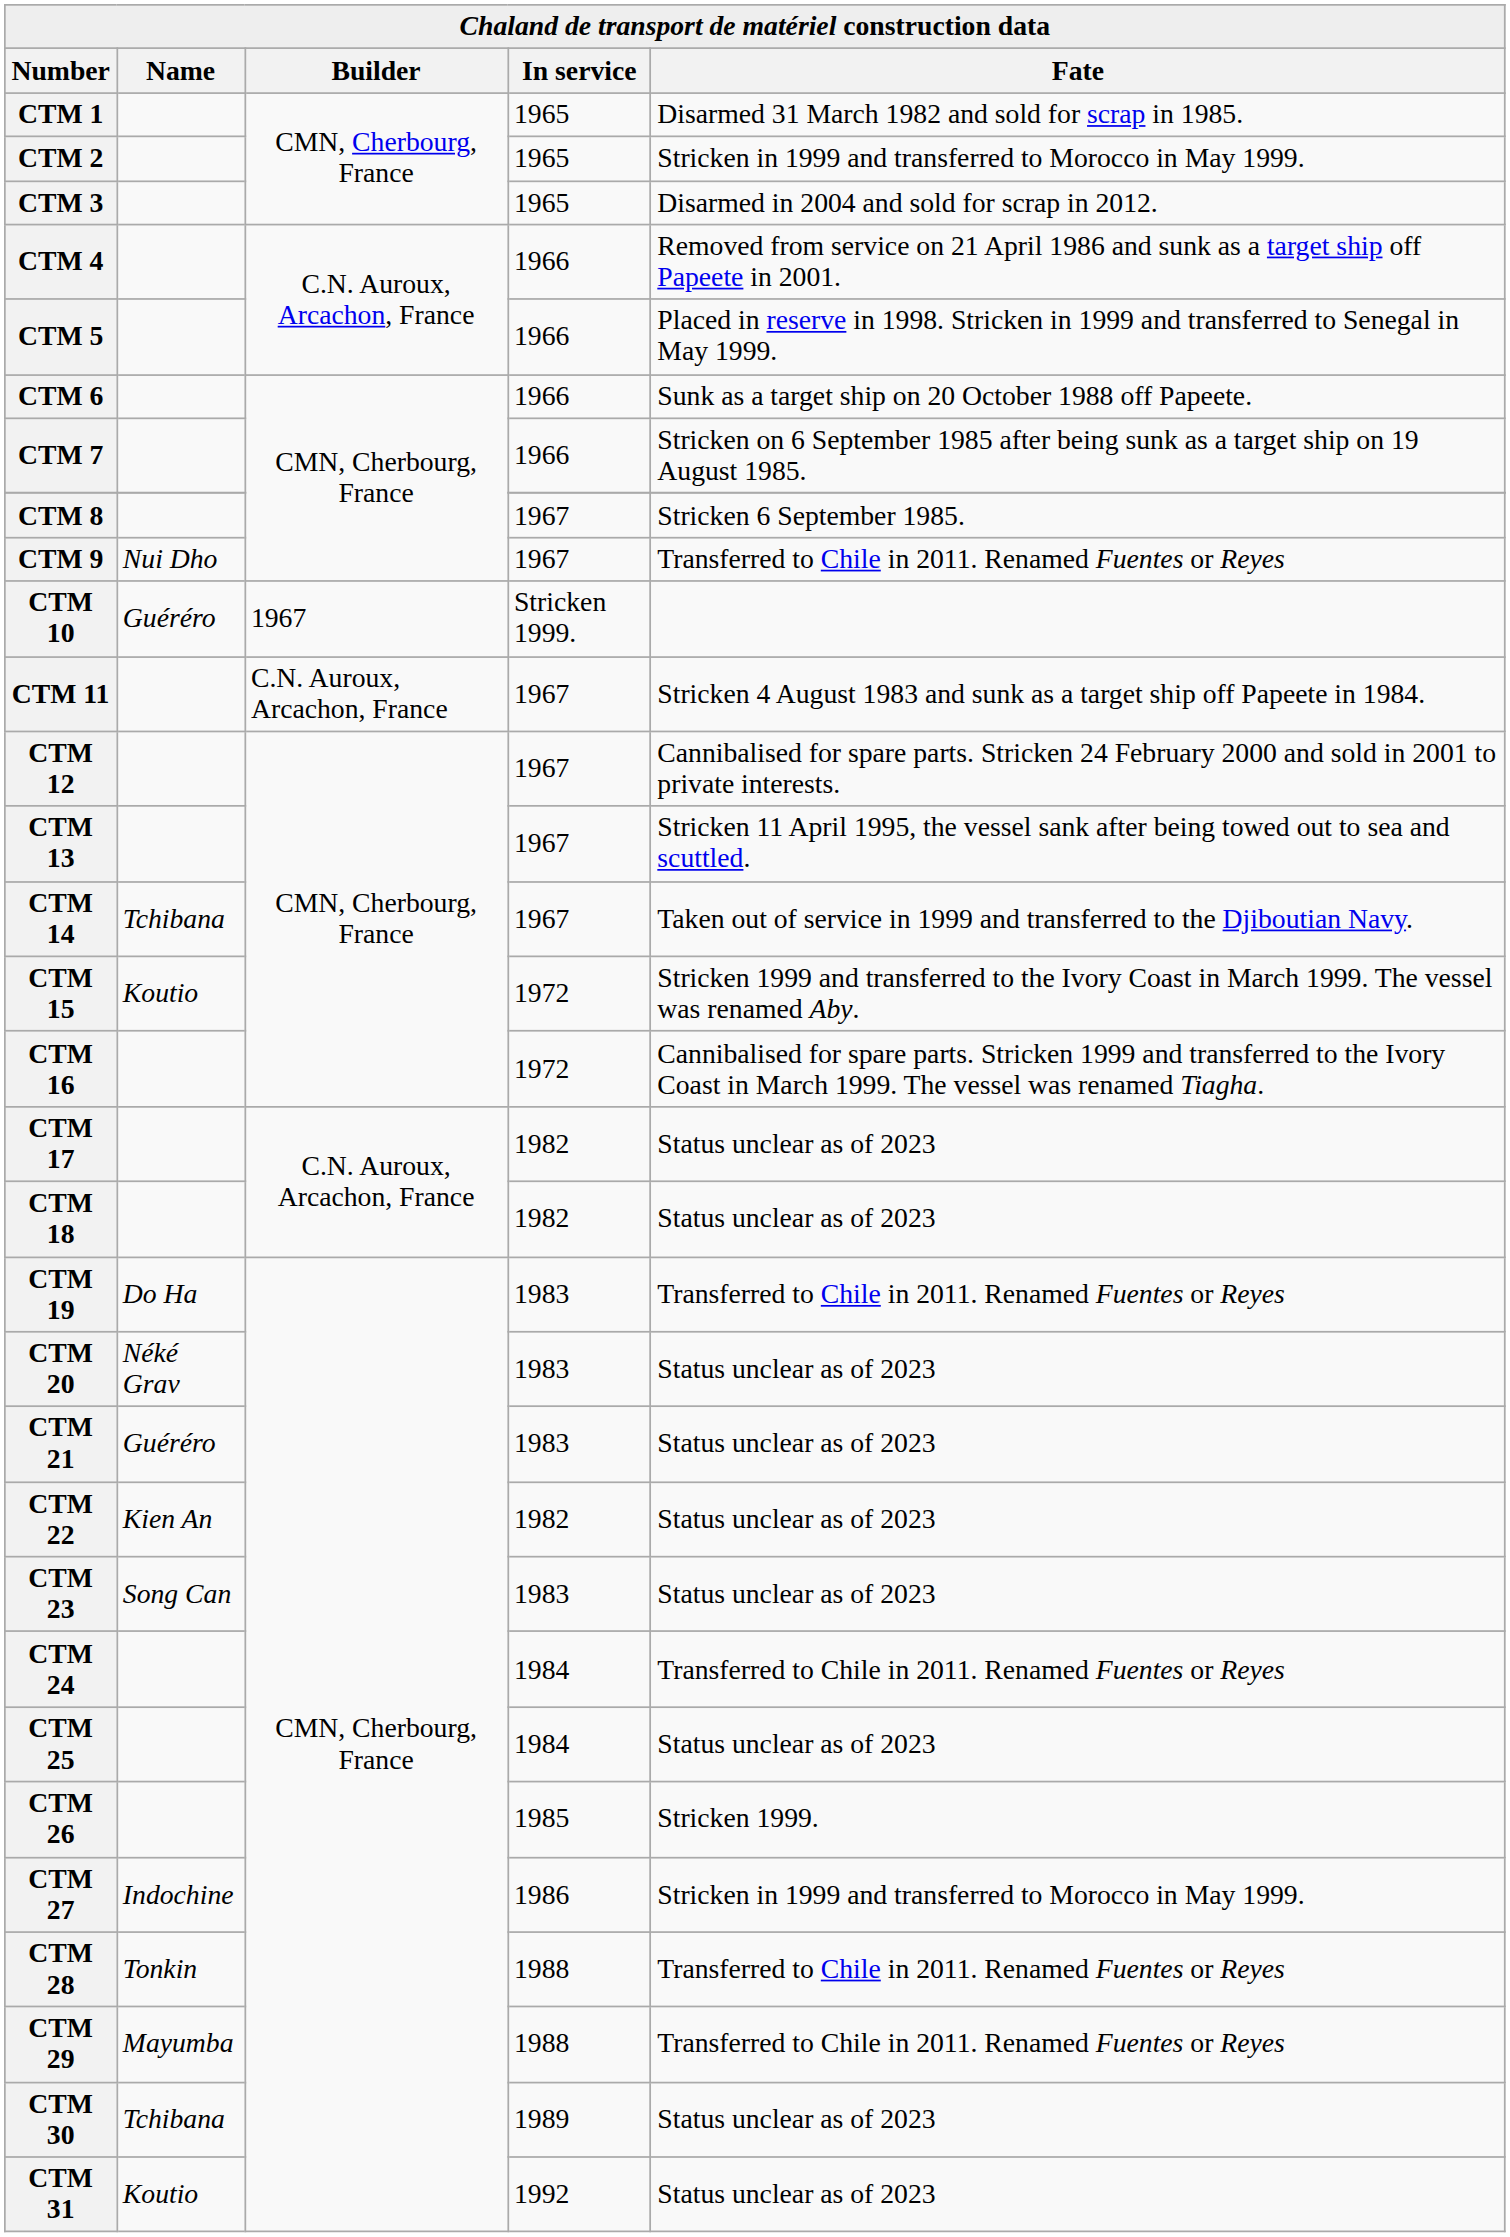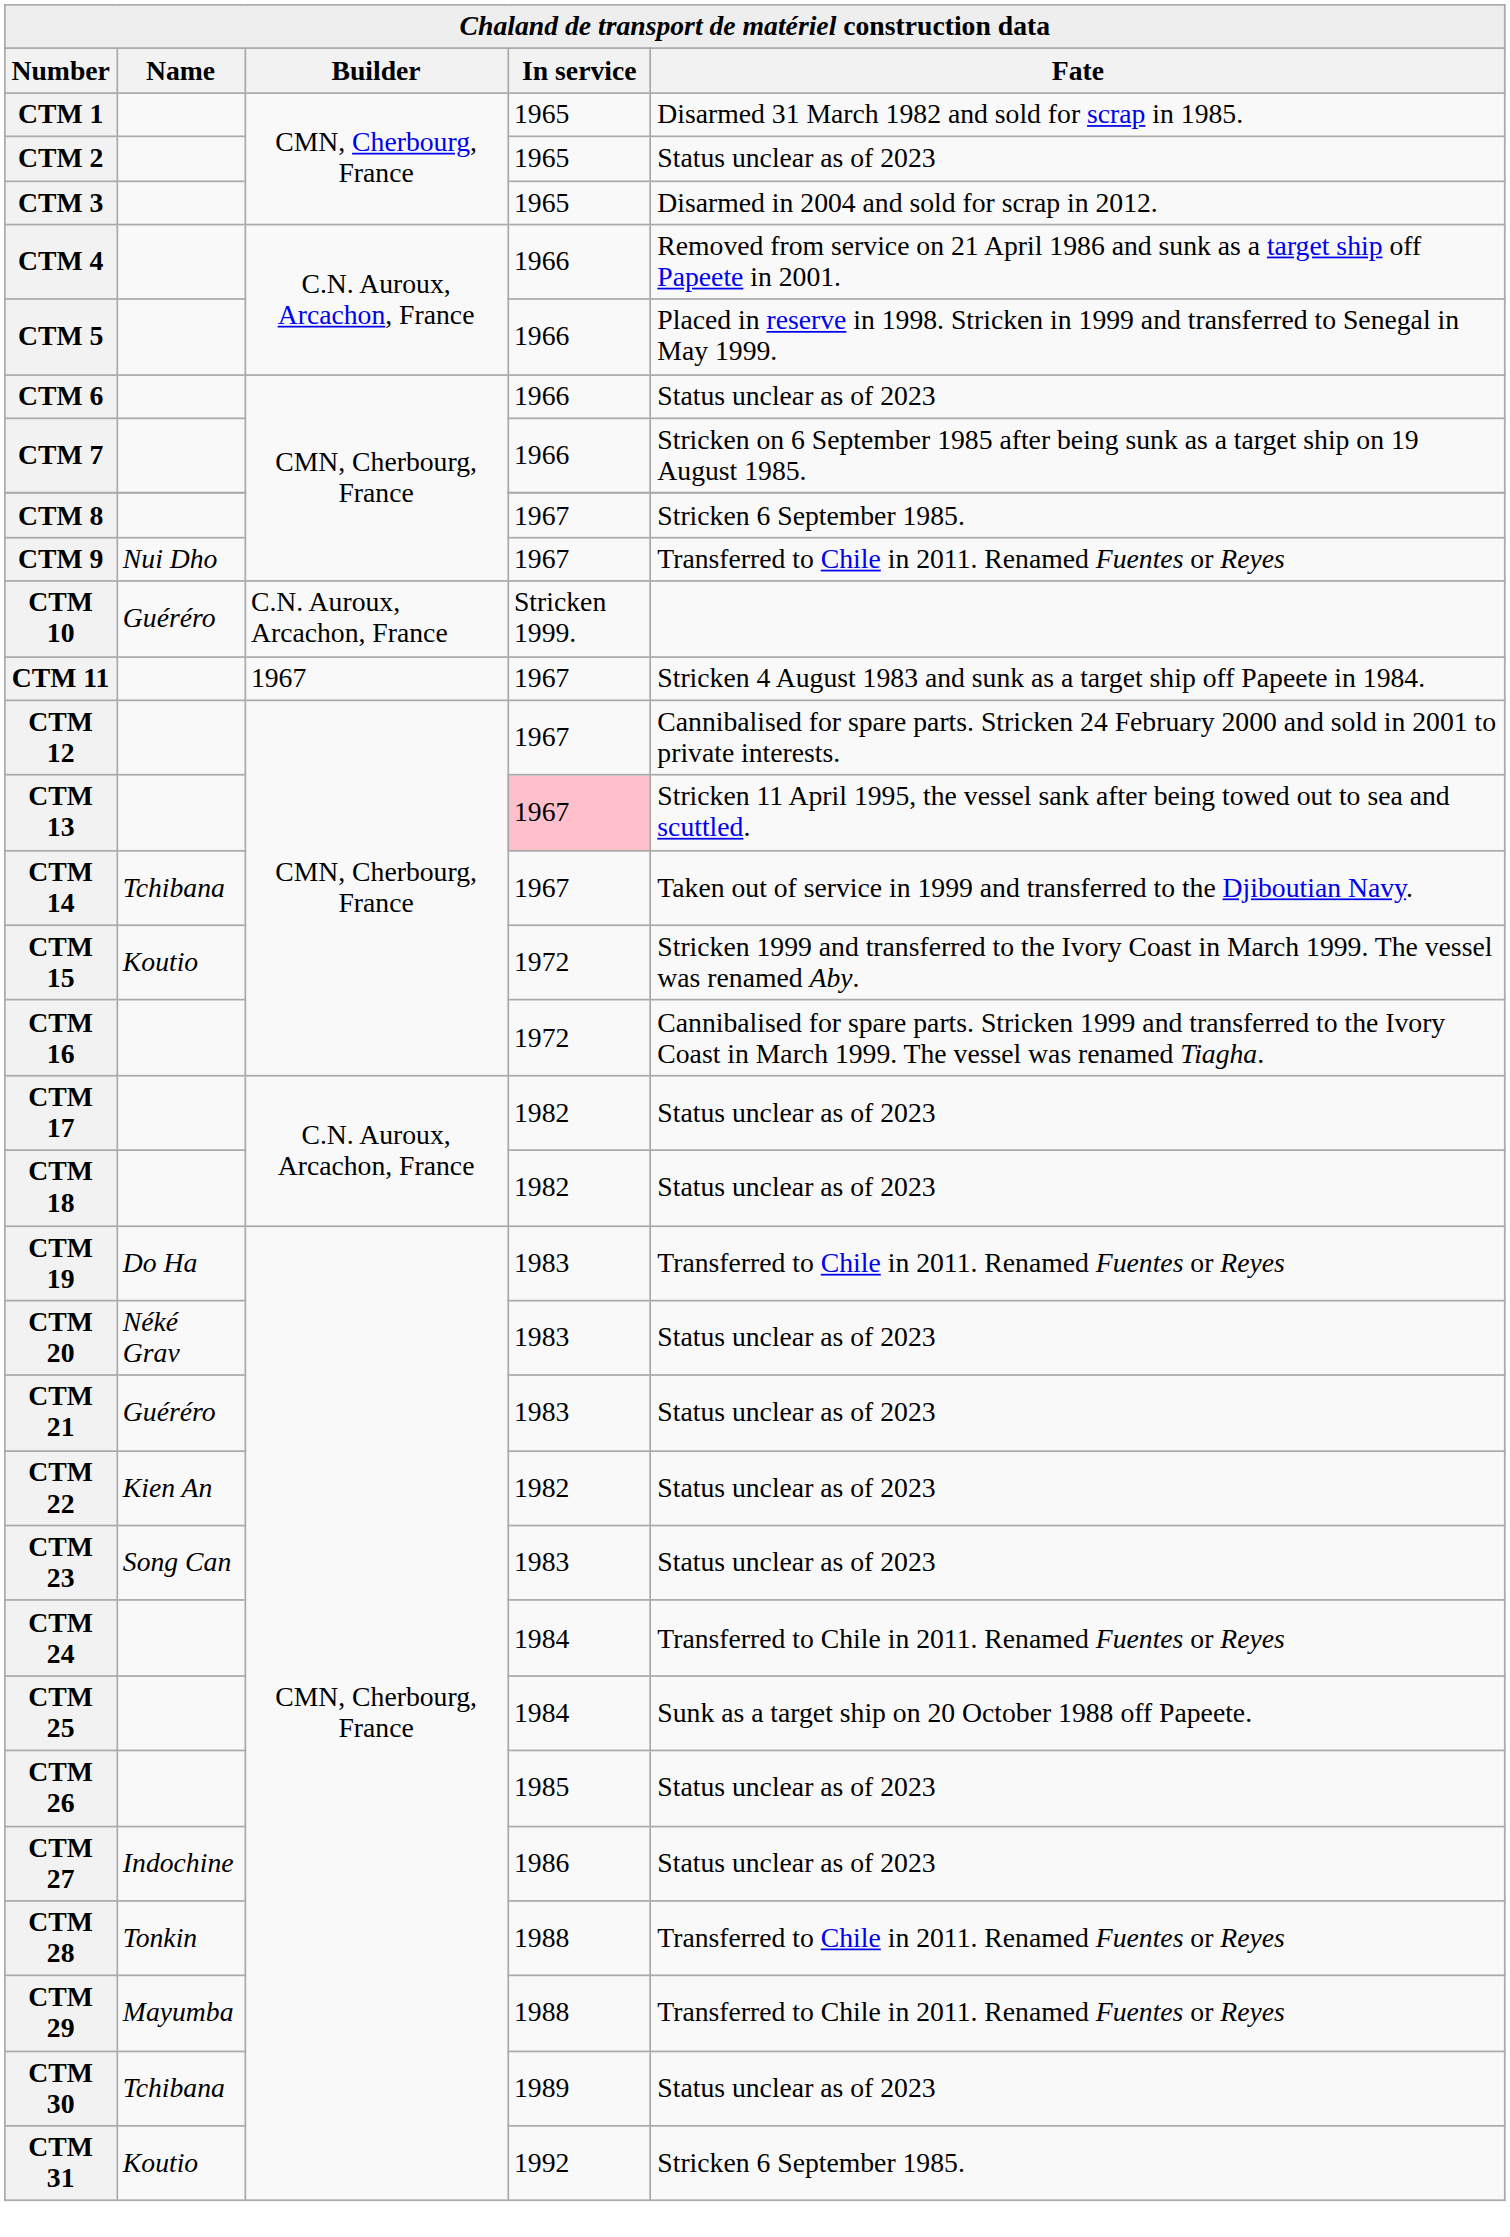CTM 2 | Fate: Stricken in 1999 and transferred to Morocco in May 1999. -> Status unclear as of 2023
CTM 6 | Fate: Sunk as a target ship on 20 October 1988 off Papeete. -> Status unclear as of 2023
CTM 10 | Builder: 1967 -> C.N. Auroux, Arcachon, France
CTM 11 | Builder: C.N. Auroux, Arcachon, France -> 1967
CTM 13 | In service: no background -> pink background
CTM 25 | Fate: Status unclear as of 2023 -> Sunk as a target ship on 20 October 1988 off Papeete.
CTM 26 | Fate: Stricken 1999. -> Status unclear as of 2023
CTM 27 | Fate: Stricken in 1999 and transferred to Morocco in May 1999. -> Status unclear as of 2023
CTM 31 | Fate: Status unclear as of 2023 -> Stricken 6 September 1985.
